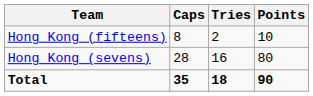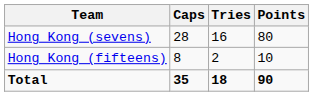rows swapped: Hong Kong (sevens) <-> Hong Kong (fifteens)
